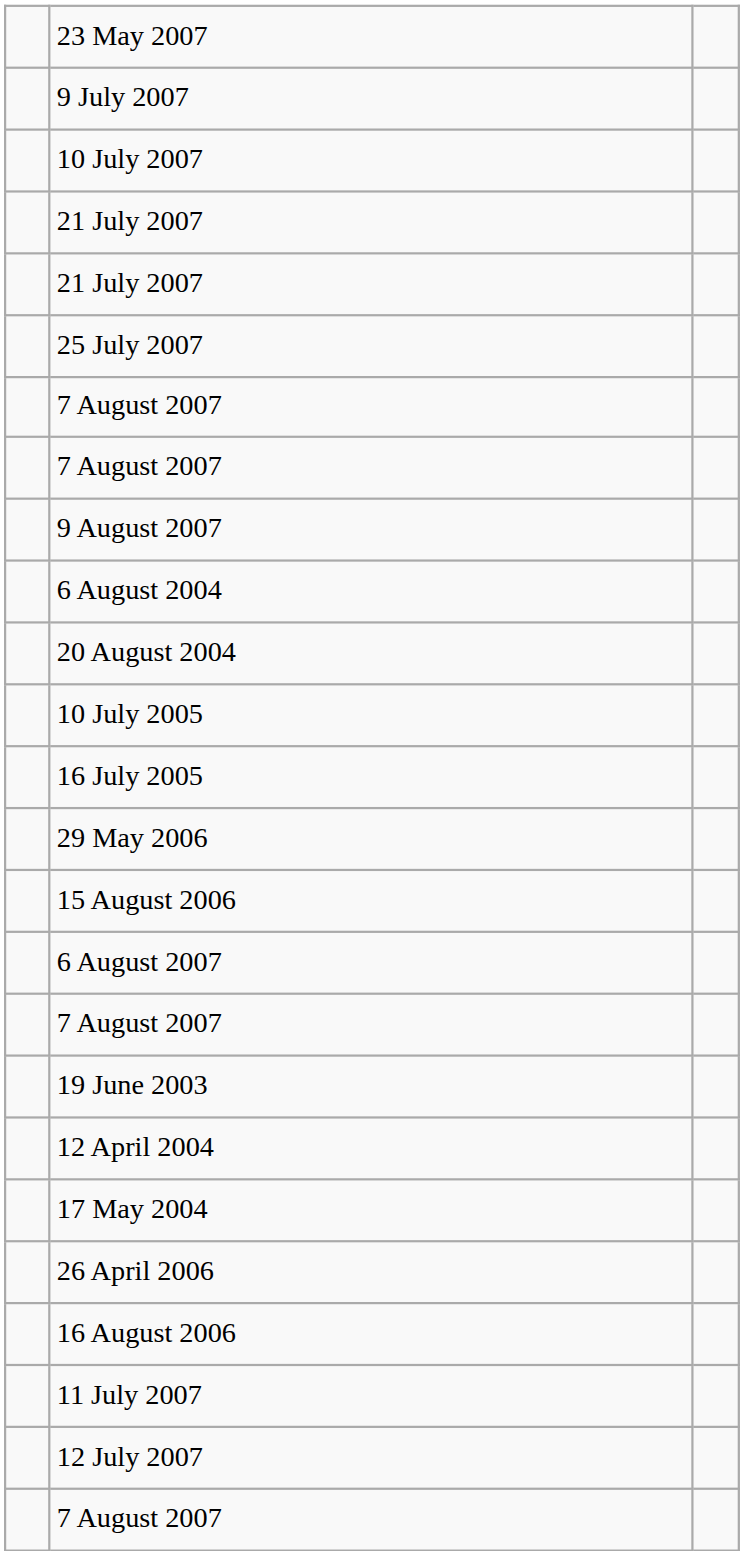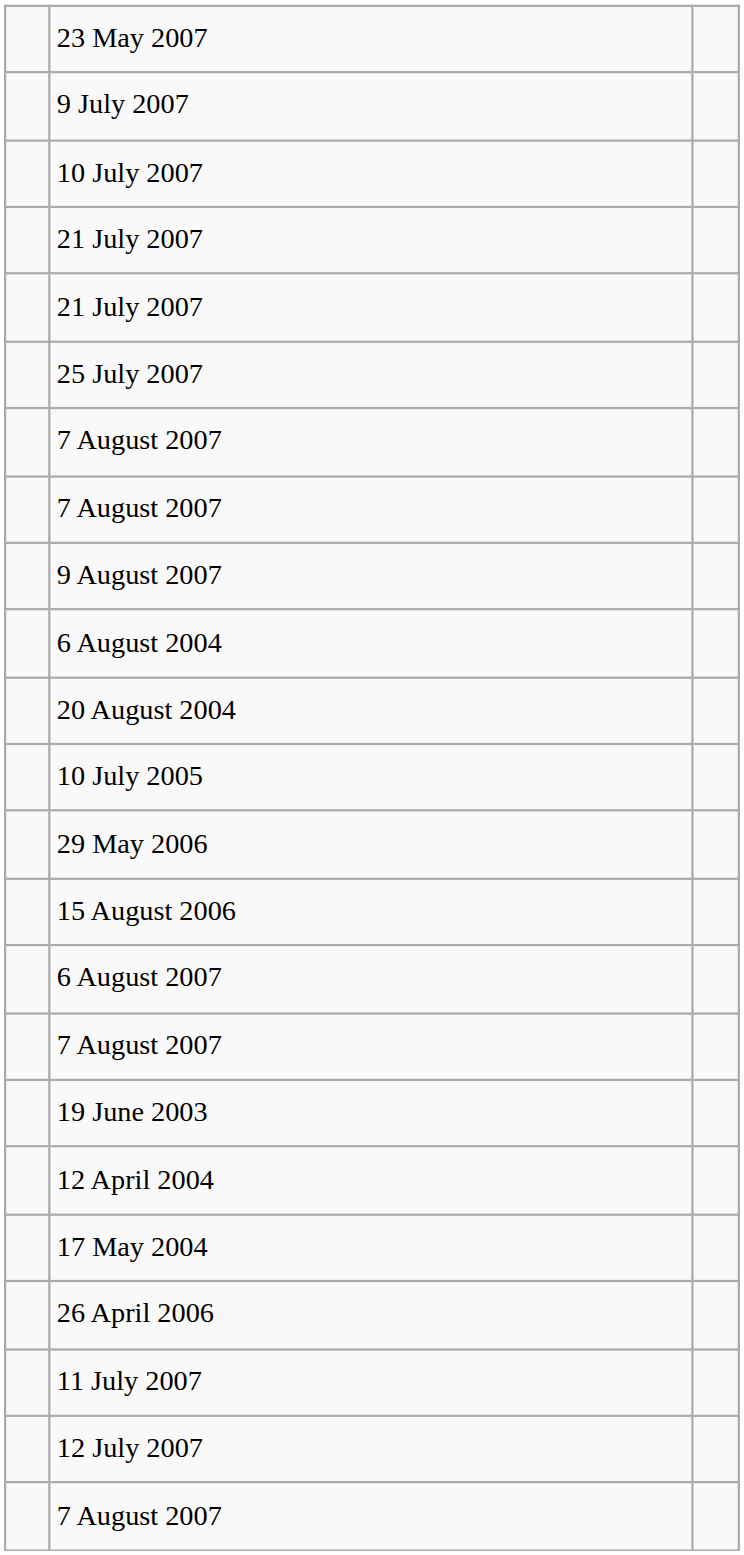- row: 16 July 2005
- row: 16 August 2006
